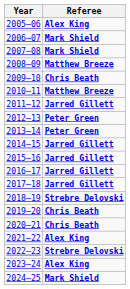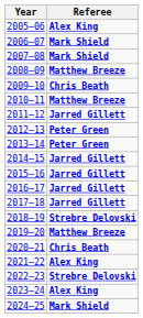2019–20 | Referee: Chris Beath -> Matthew Breeze
